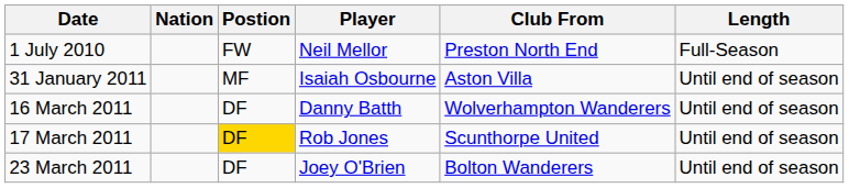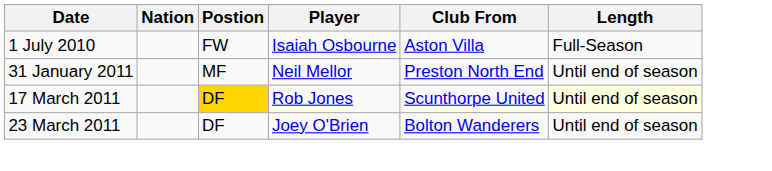1 July 2010 | Player: Neil Mellor -> Isaiah Osbourne
1 July 2010 | Club From: Preston North End -> Aston Villa
31 January 2011 | Player: Isaiah Osbourne -> Neil Mellor
31 January 2011 | Club From: Aston Villa -> Preston North End
- row: 16 March 2011 | DF | Danny Batth | Wolverhampton Wanderers | Until end of season
17 March 2011 | Length: no background -> lightyellow background
